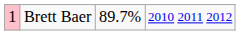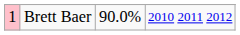Brett Baer | column 3: 89.7% -> 90.0%
